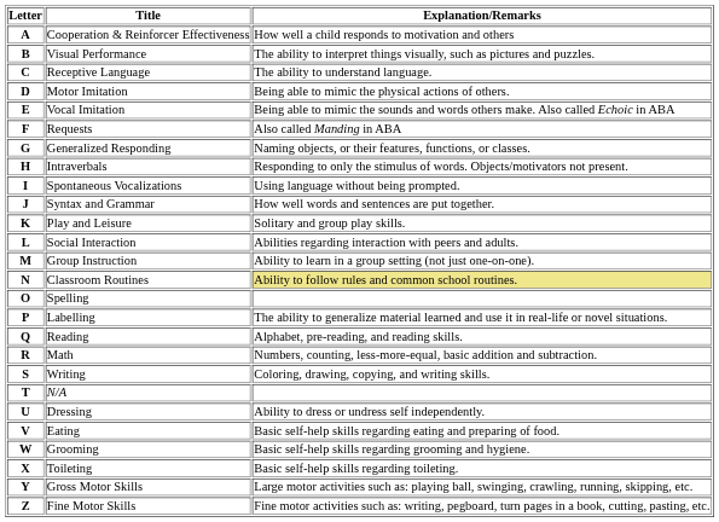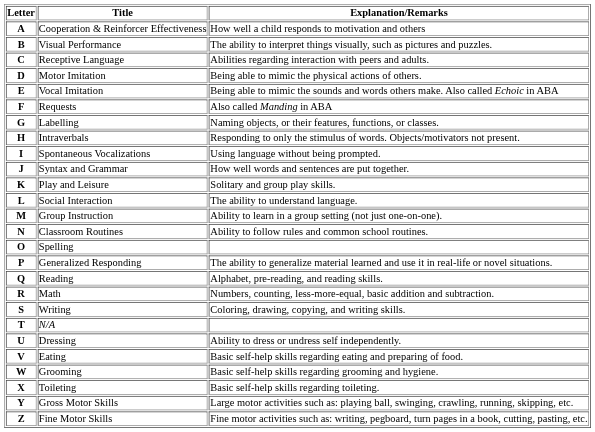C | Explanation/Remarks: The ability to understand language. -> Abilities regarding interaction with peers and adults.
G | Title: Generalized Responding -> Labelling
L | Explanation/Remarks: Abilities regarding interaction with peers and adults. -> The ability to understand language.
N | Explanation/Remarks: khaki background -> no background
P | Title: Labelling -> Generalized Responding
